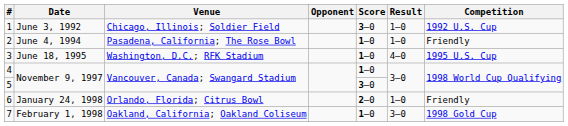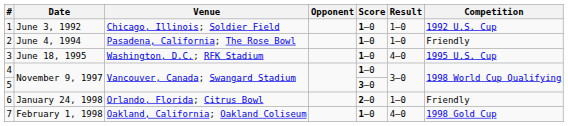1 | Score: 3–0 -> 1–0
7 | Result: 3–0 -> 4–0
